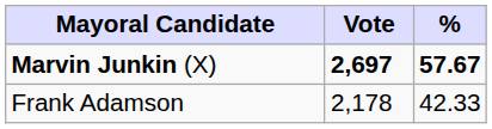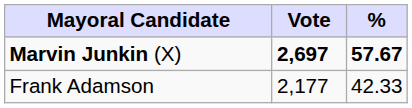Frank Adamson | Vote: 2,178 -> 2,177
